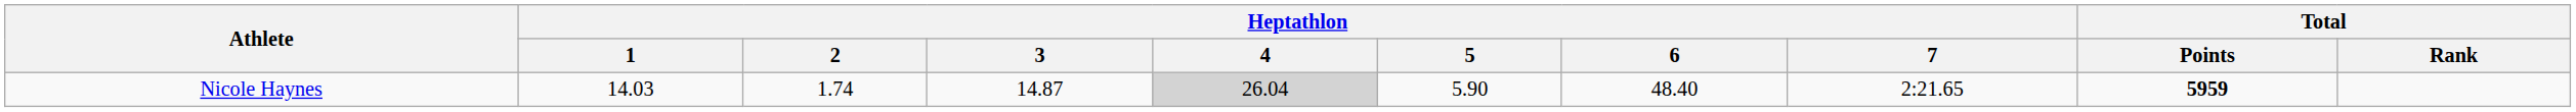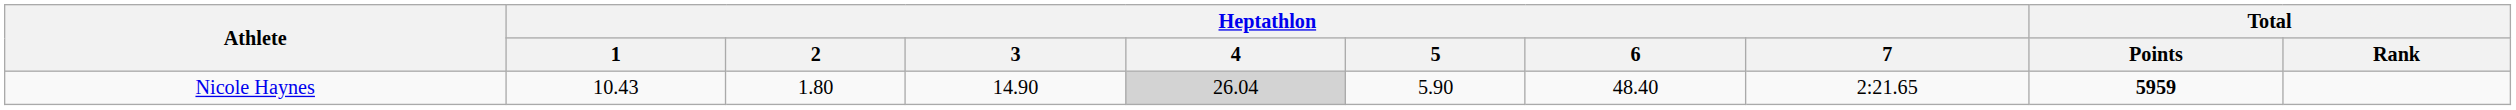Nicole Haynes | Heptathlon / 1: 14.03 -> 10.43
Nicole Haynes | Heptathlon / 2: 1.74 -> 1.80
Nicole Haynes | Heptathlon / 3: 14.87 -> 14.90
